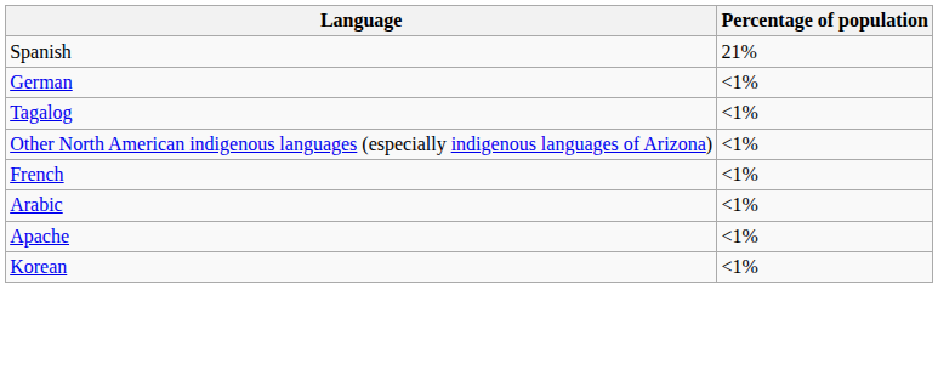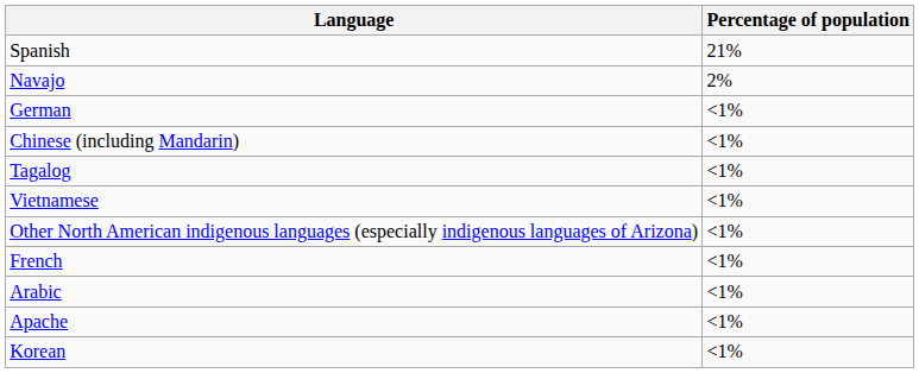+ row: Navajo | 2%
+ row: Chinese (including Mandarin) | <1%
+ row: Vietnamese | <1%
